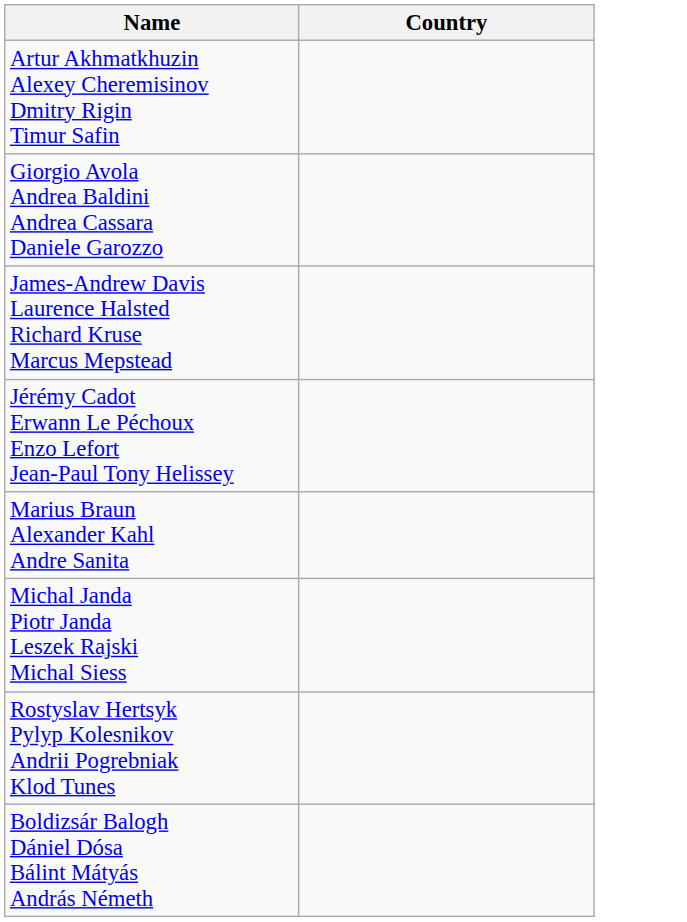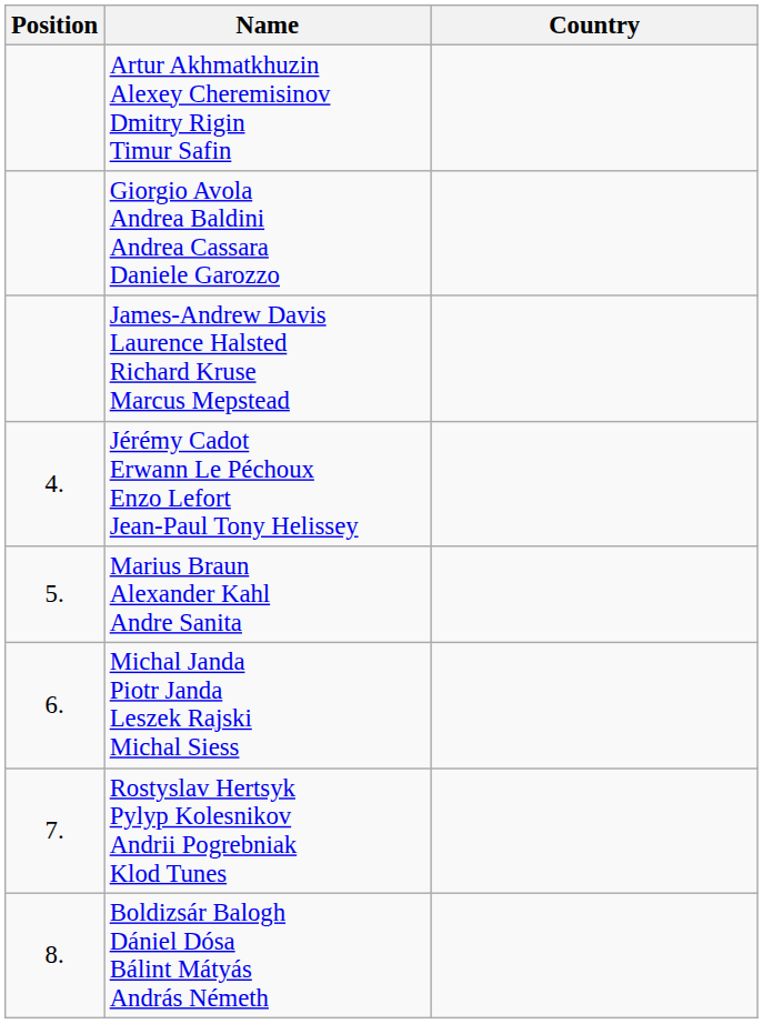+ column: Position | 4. | 5. | 6. | 7. | 8.
